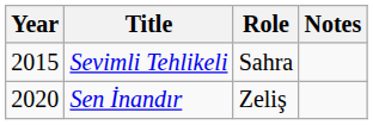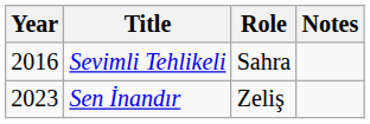Sevimli Tehlikeli | Year: 2015 -> 2016
Sen İnandır | Year: 2020 -> 2023
